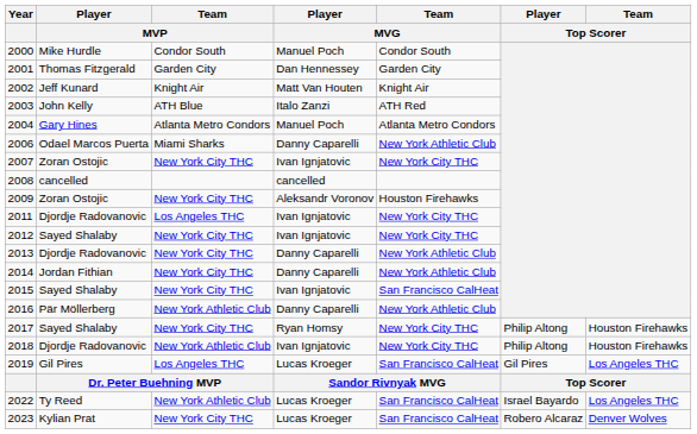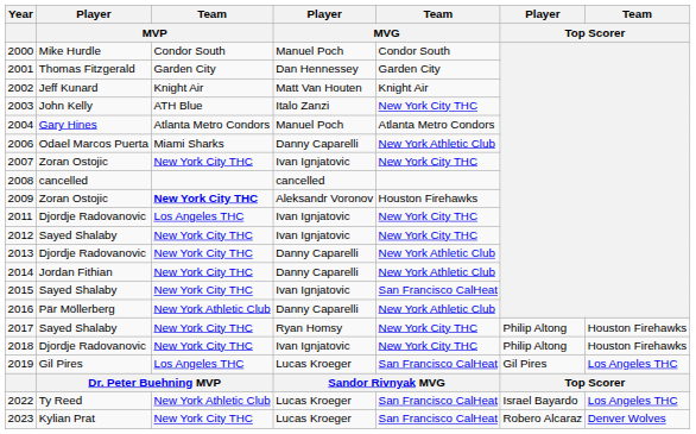2003 | Team / MVG: ATH Red -> New York City THC
2009 | Team / MVP: normal -> bold
2018 | Team / MVP: New York Athletic Club -> New York City THC
